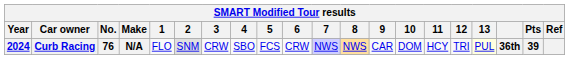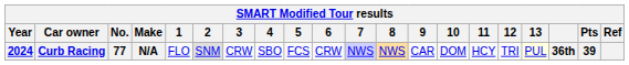Curb Racing | No.: 76 -> 77
